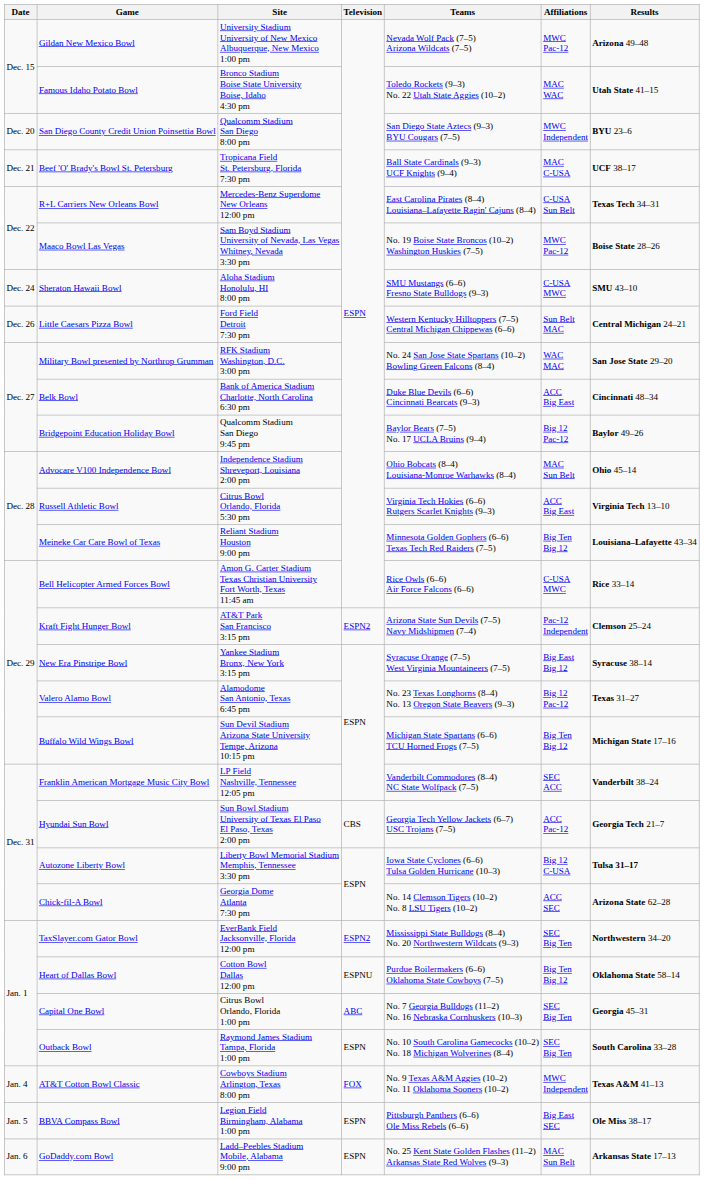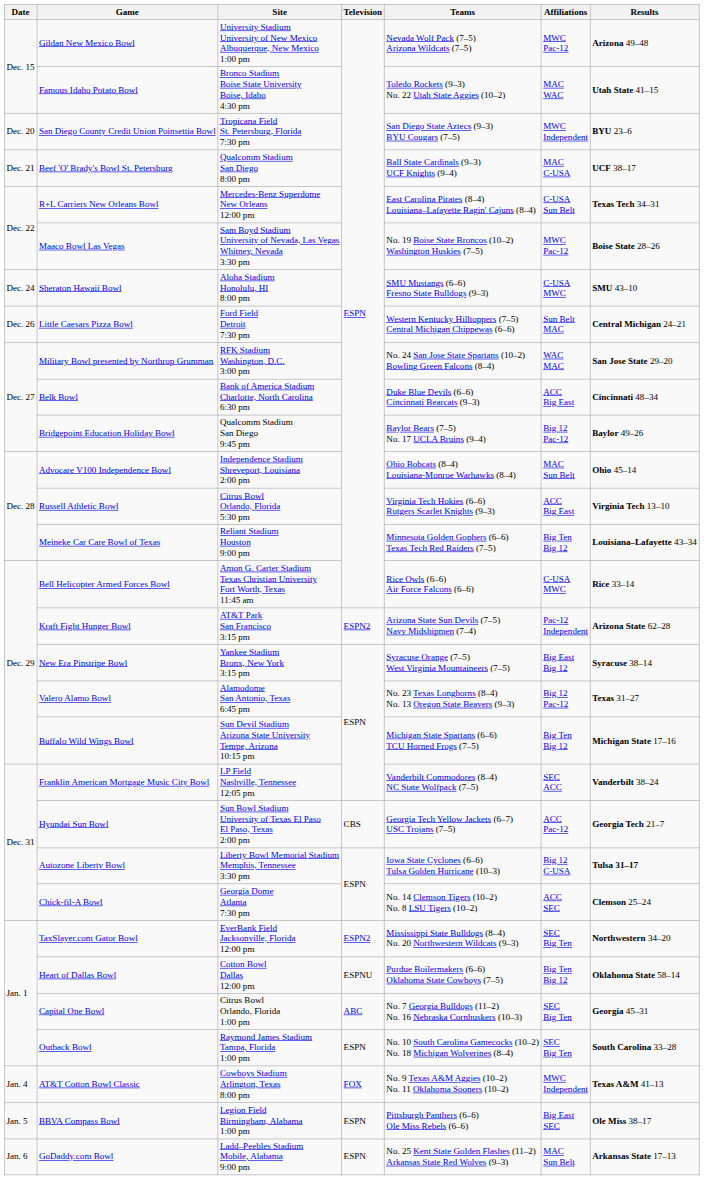San Diego County Credit Union Poinsettia Bowl | Site: Qualcomm Stadium San Diego 8:00 pm -> Tropicana Field St. Petersburg, Florida 7:30 pm
Beef 'O' Brady's Bowl St. Petersburg | Site: Tropicana Field St. Petersburg, Florida 7:30 pm -> Qualcomm Stadium San Diego 8:00 pm
Kraft Fight Hunger Bowl | Results: Clemson 25–24 -> Arizona State 62–28
Chick-fil-A Bowl | Results: Arizona State 62–28 -> Clemson 25–24
